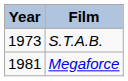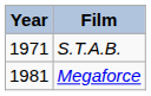S.T.A.B. | Year: 1973 -> 1971
